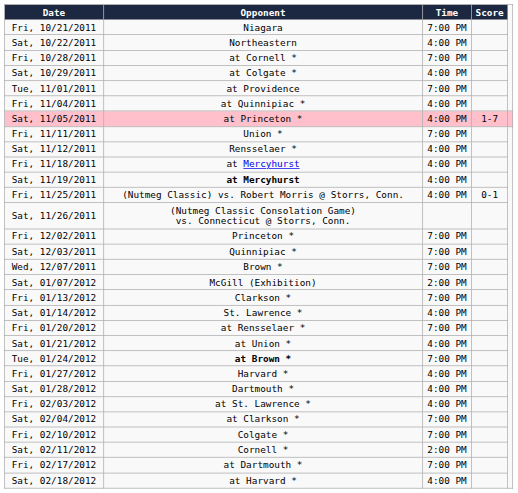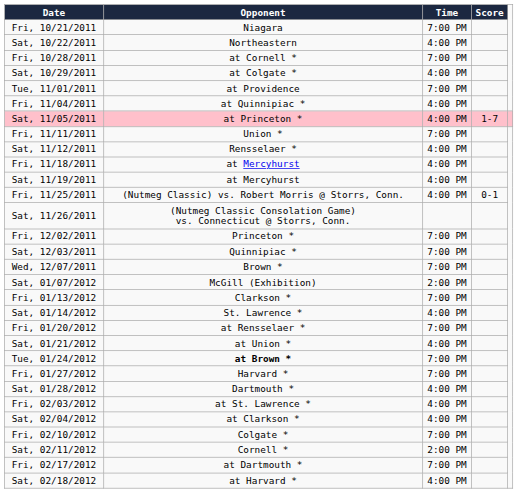Sat, 11/19/2011 | Opponent: bold -> normal
Fri, 01/27/2012 | Time: 4:00 PM -> 7:00 PM
Sat, 02/04/2012 | Time: 7:00 PM -> 4:00 PM
